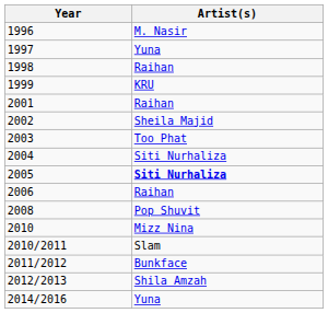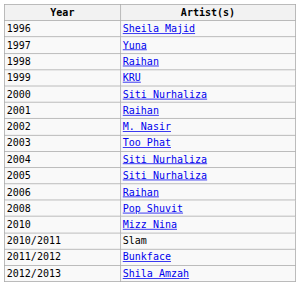1996 | Artist(s): M. Nasir -> Sheila Majid
+ row: 2000 | Siti Nurhaliza
2002 | Artist(s): Sheila Majid -> M. Nasir
2005 | Artist(s): bold -> normal
- row: 2014/2016 | Yuna
